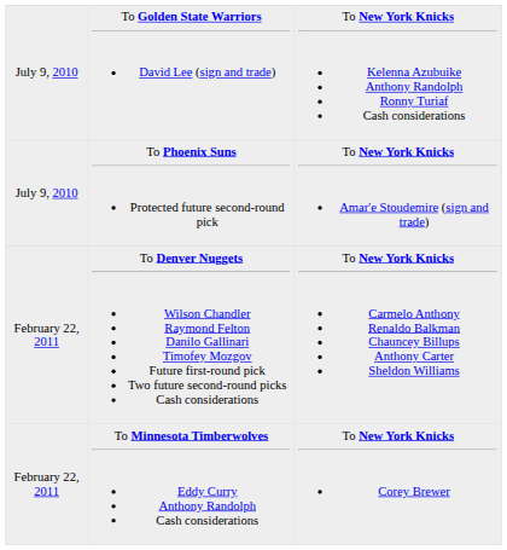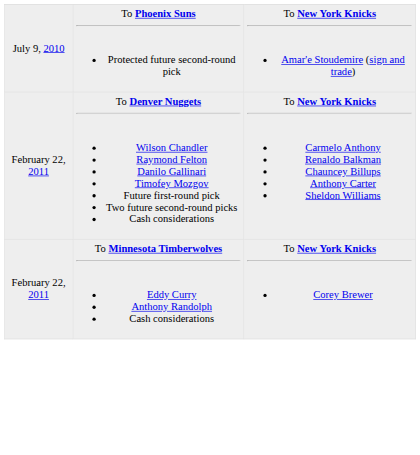- row: July 9, 2010 | To Golden State Warriors David Lee (sign and trade) | To New York Knicks Kelenna Azubuike Anthony Randolph Ronny Turiaf Cash considerations
